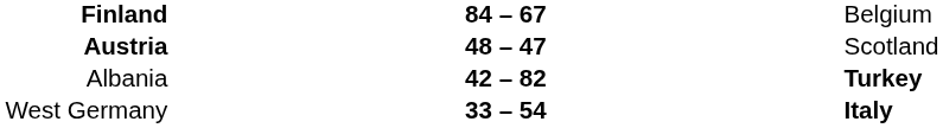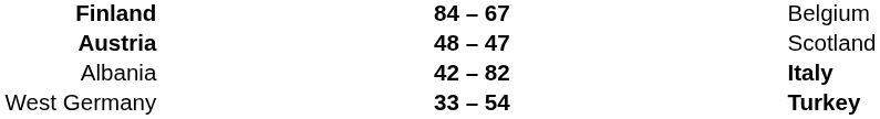Albania | column 3: Turkey -> Italy
West Germany | column 3: Italy -> Turkey
